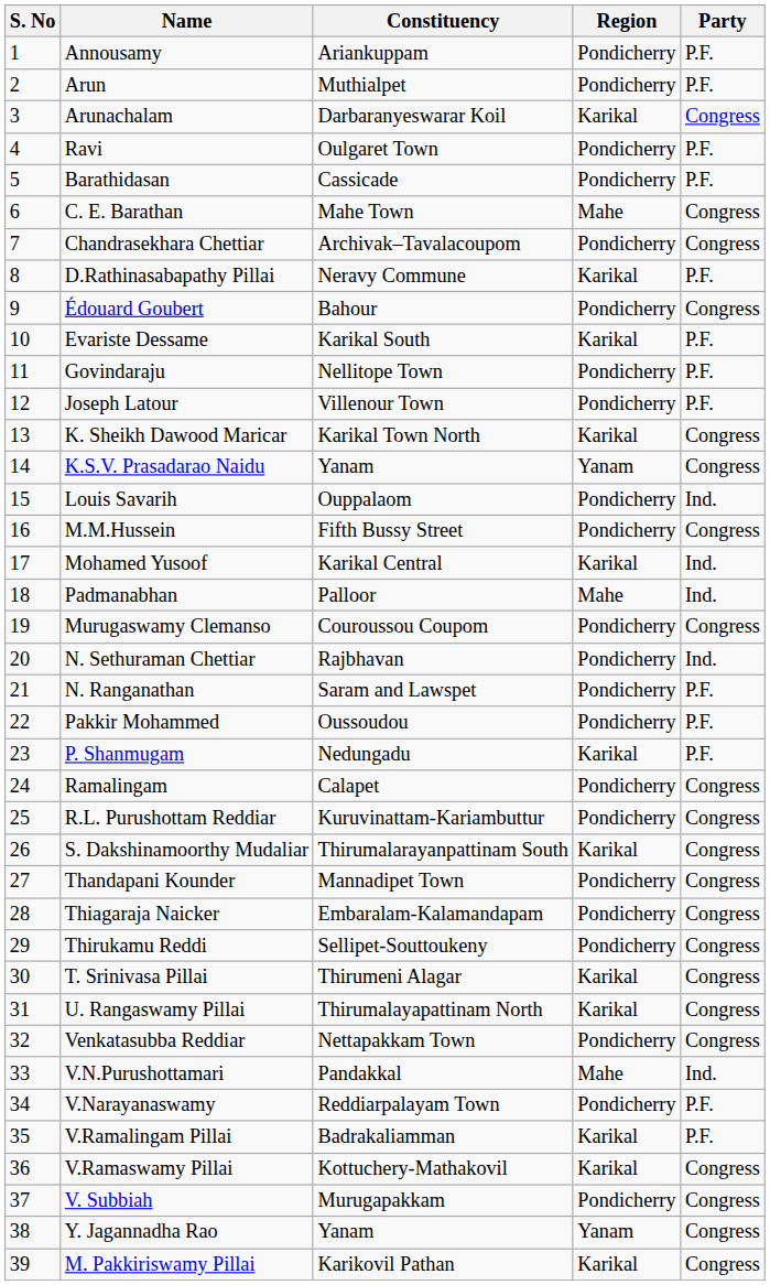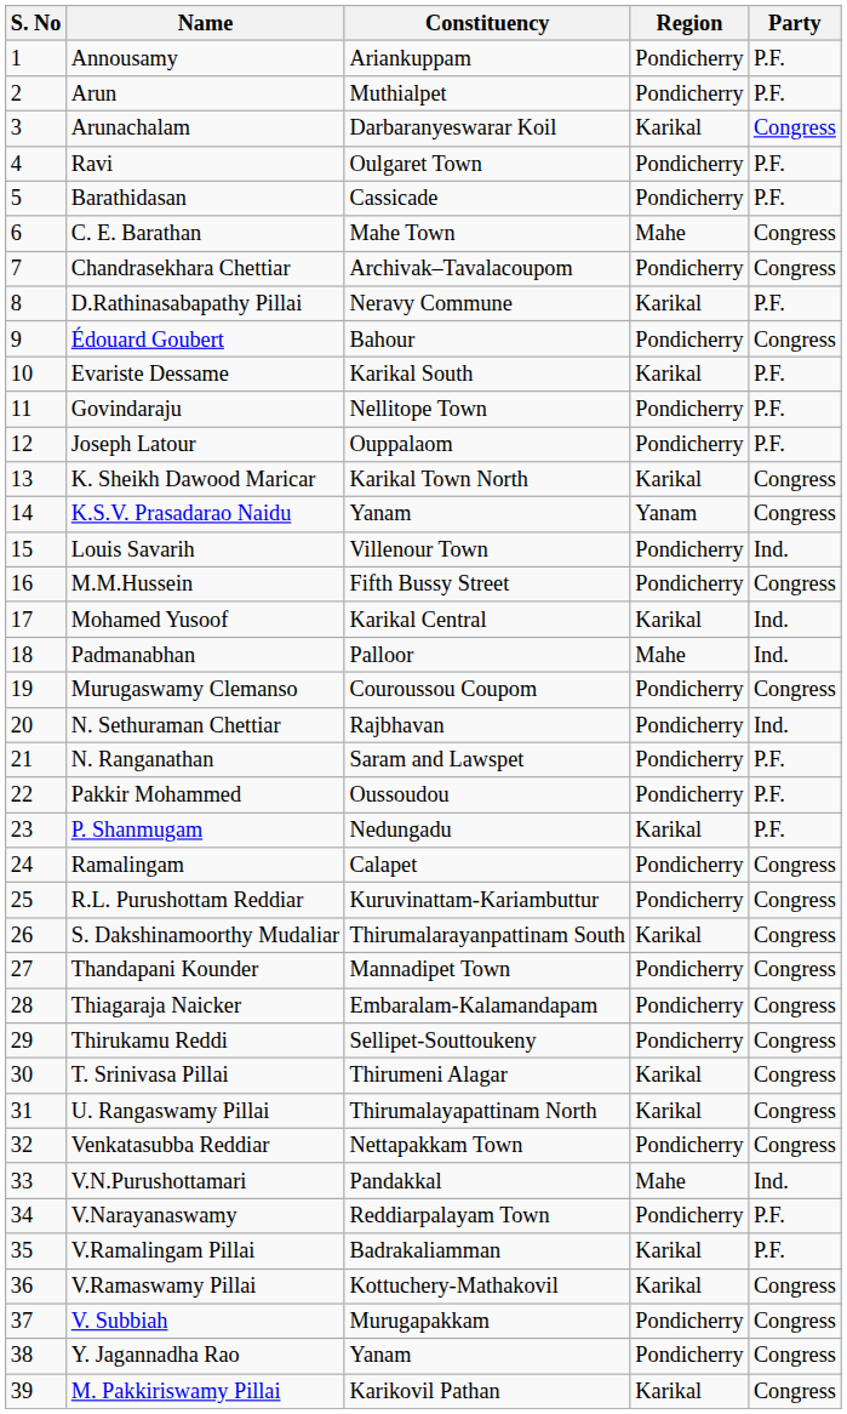Joseph Latour | Constituency: Villenour Town -> Ouppalaom
Louis Savarih | Constituency: Ouppalaom -> Villenour Town
Y. Jagannadha Rao | Region: Yanam -> Pondicherry
